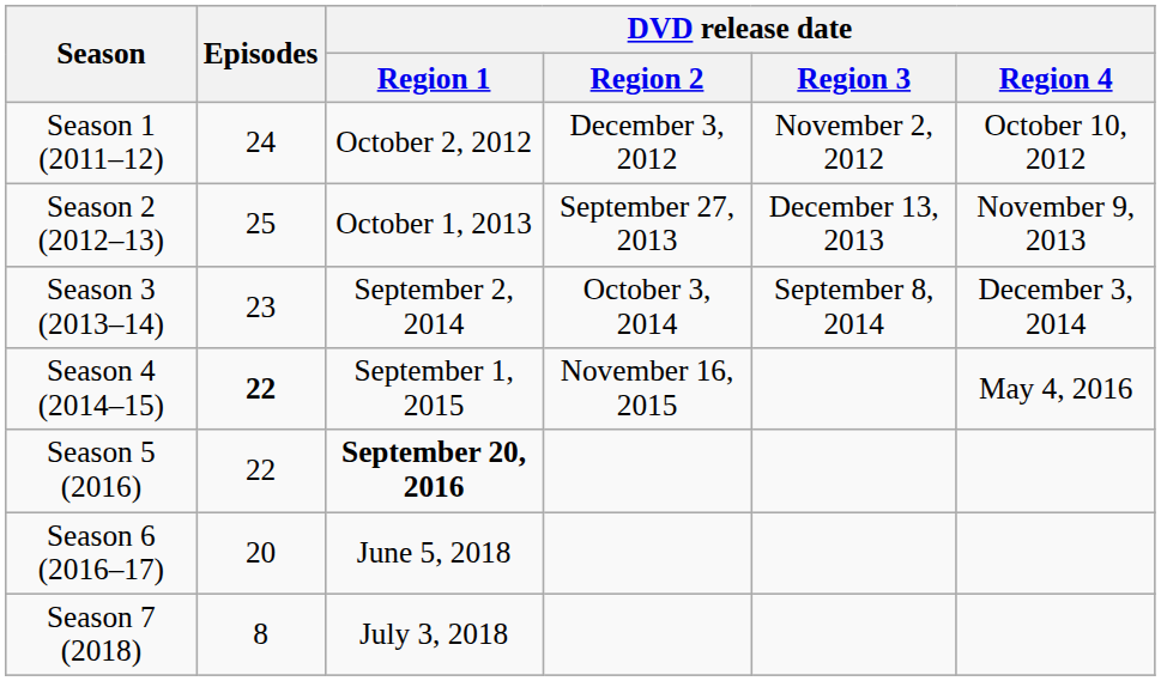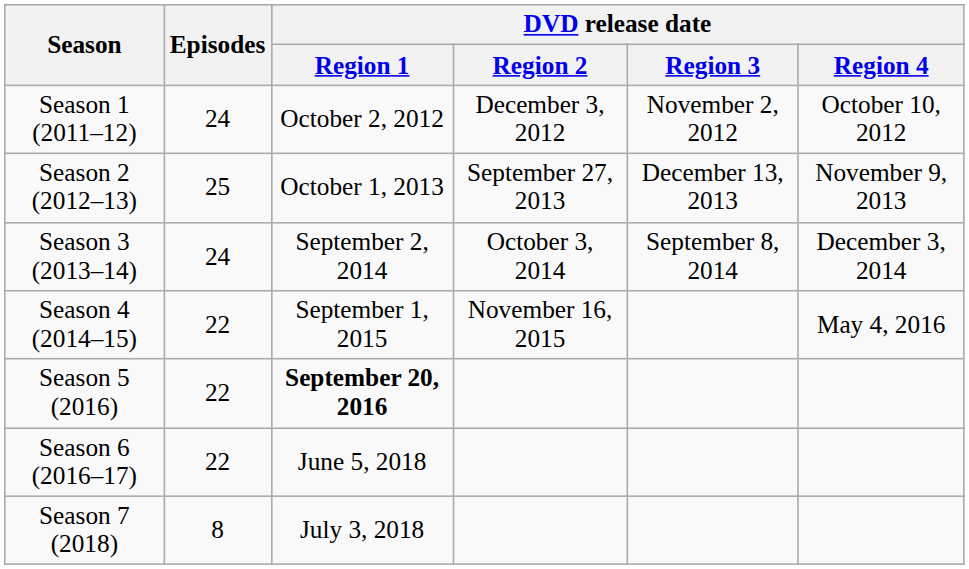Season 3 (2013–14) | Episodes: 23 -> 24
Season 4 (2014–15) | Episodes: bold -> normal
Season 6 (2016–17) | Episodes: 20 -> 22
